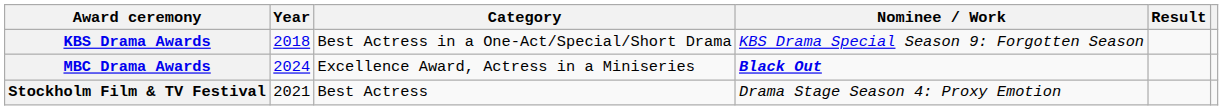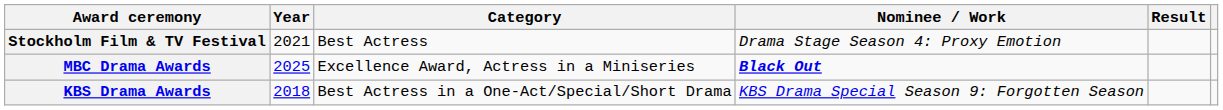rows swapped: KBS Drama Awards <-> Stockholm Film & TV Festival
MBC Drama Awards | Year: 2024 -> 2025
